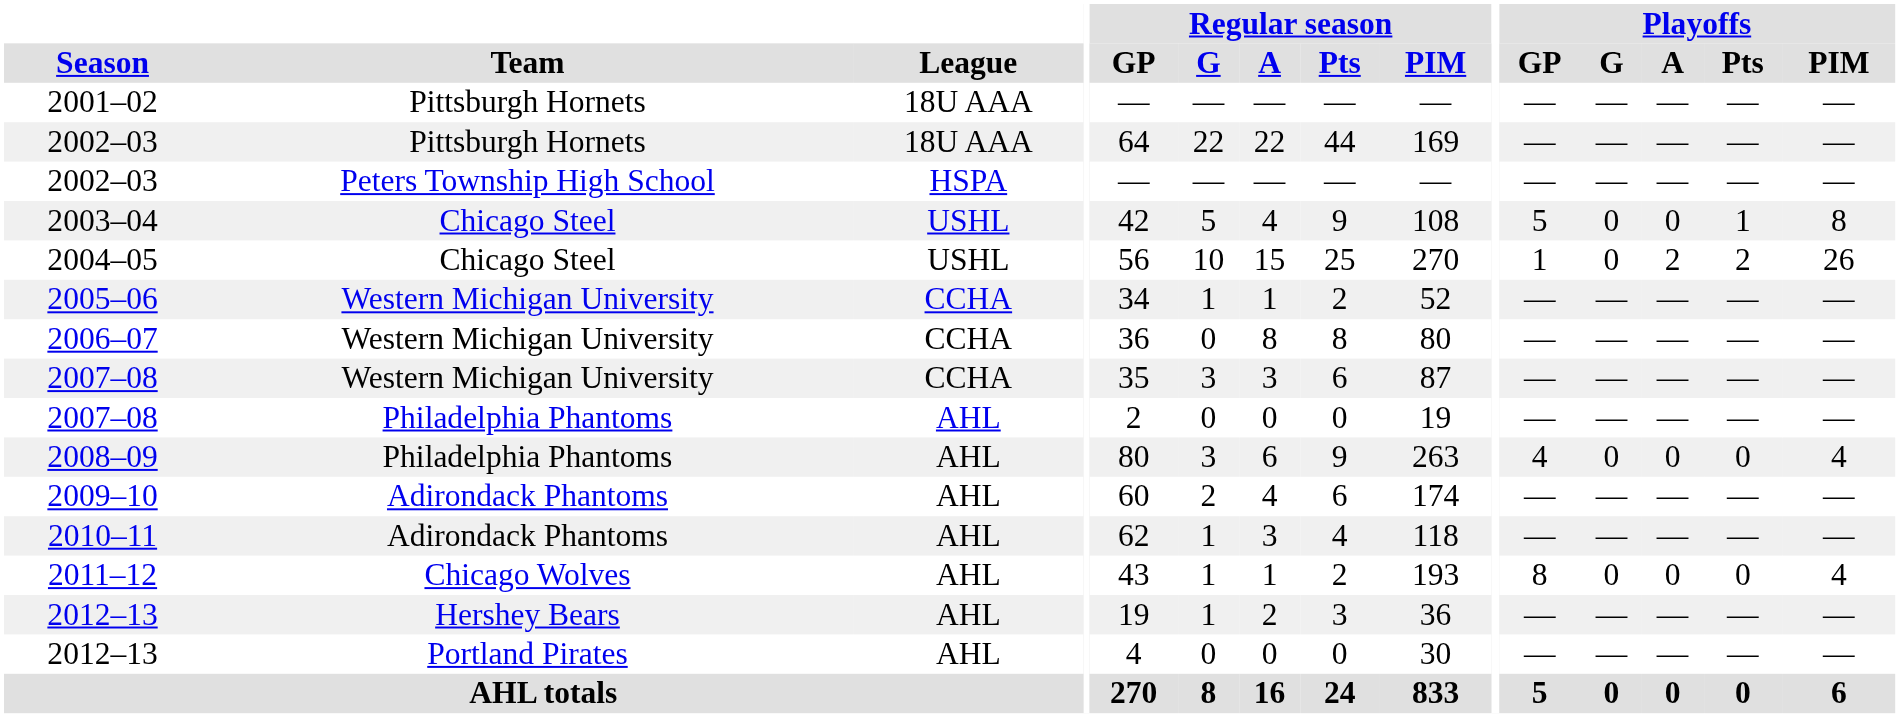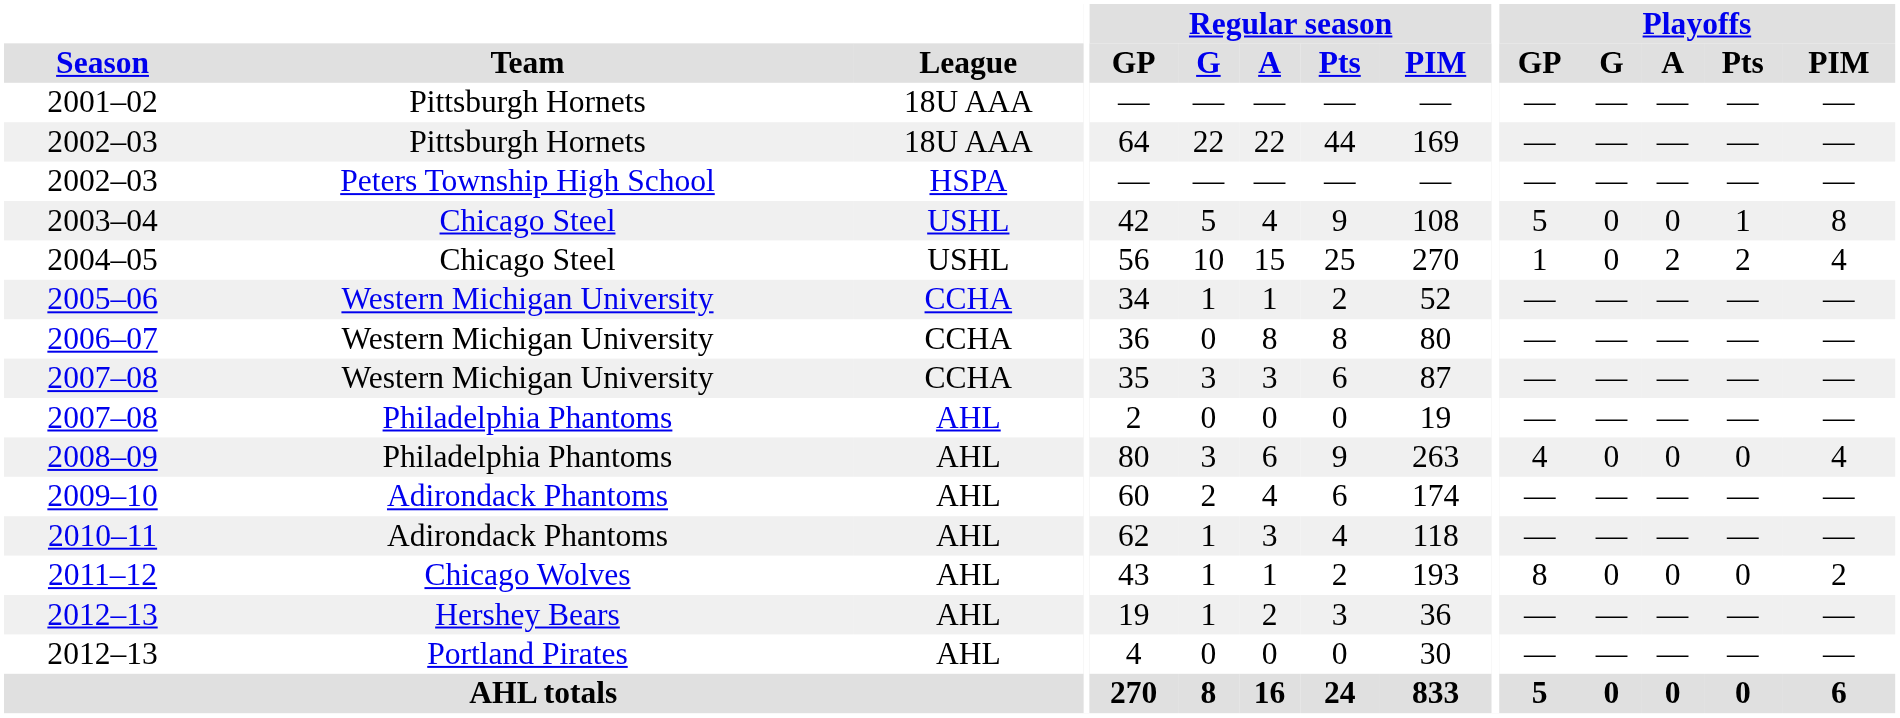2004–05 | Playoffs / PIM: 26 -> 4
2011–12 | Playoffs / PIM: 4 -> 2
